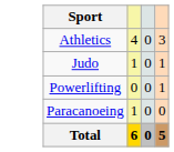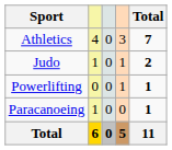+ column: Total | 7 | 2 | 1 | 1 | 11
